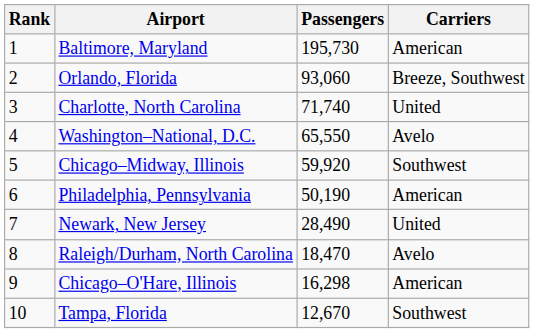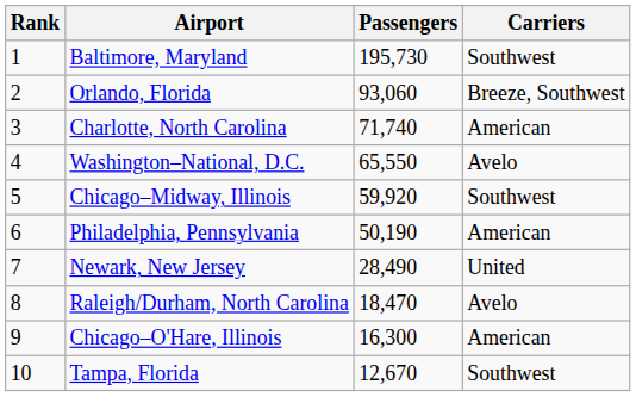Baltimore, Maryland | Carriers: American -> Southwest
Charlotte, North Carolina | Carriers: United -> American
Chicago–O'Hare, Illinois | Passengers: 16,298 -> 16,300
